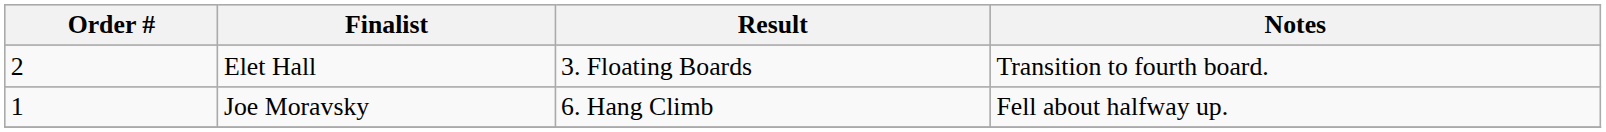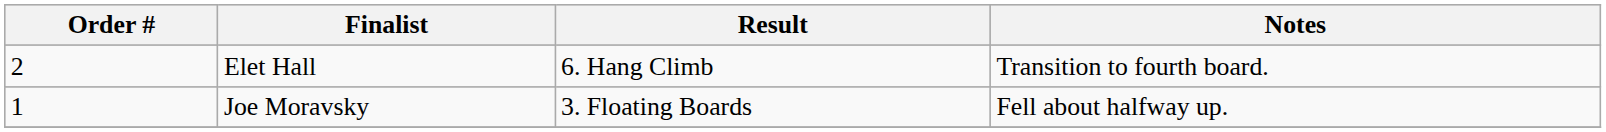Elet Hall | Result: 3. Floating Boards -> 6. Hang Climb
Joe Moravsky | Result: 6. Hang Climb -> 3. Floating Boards
